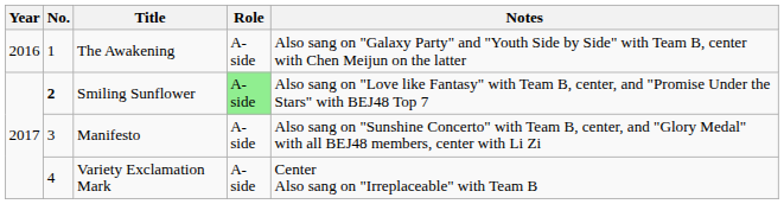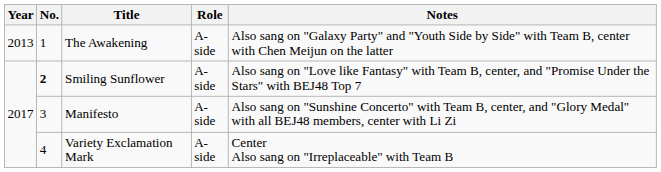The Awakening | Year: 2016 -> 2013
Smiling Sunflower | Role: lightgreen background -> no background
